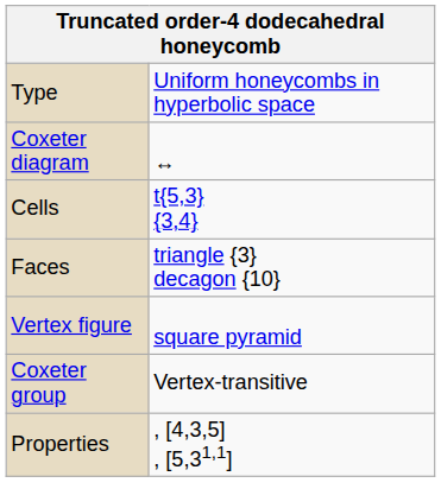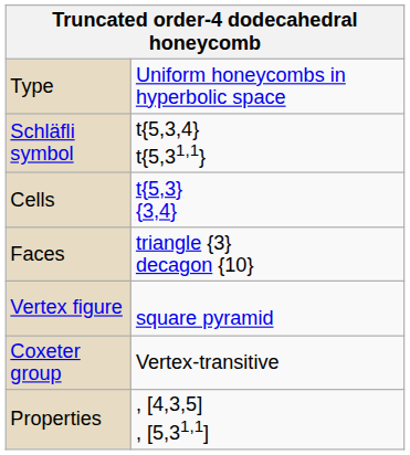+ row: Schläfli symbol | t{5,3,4} t{5,31,1}
- row: Coxeter diagram | ↔
